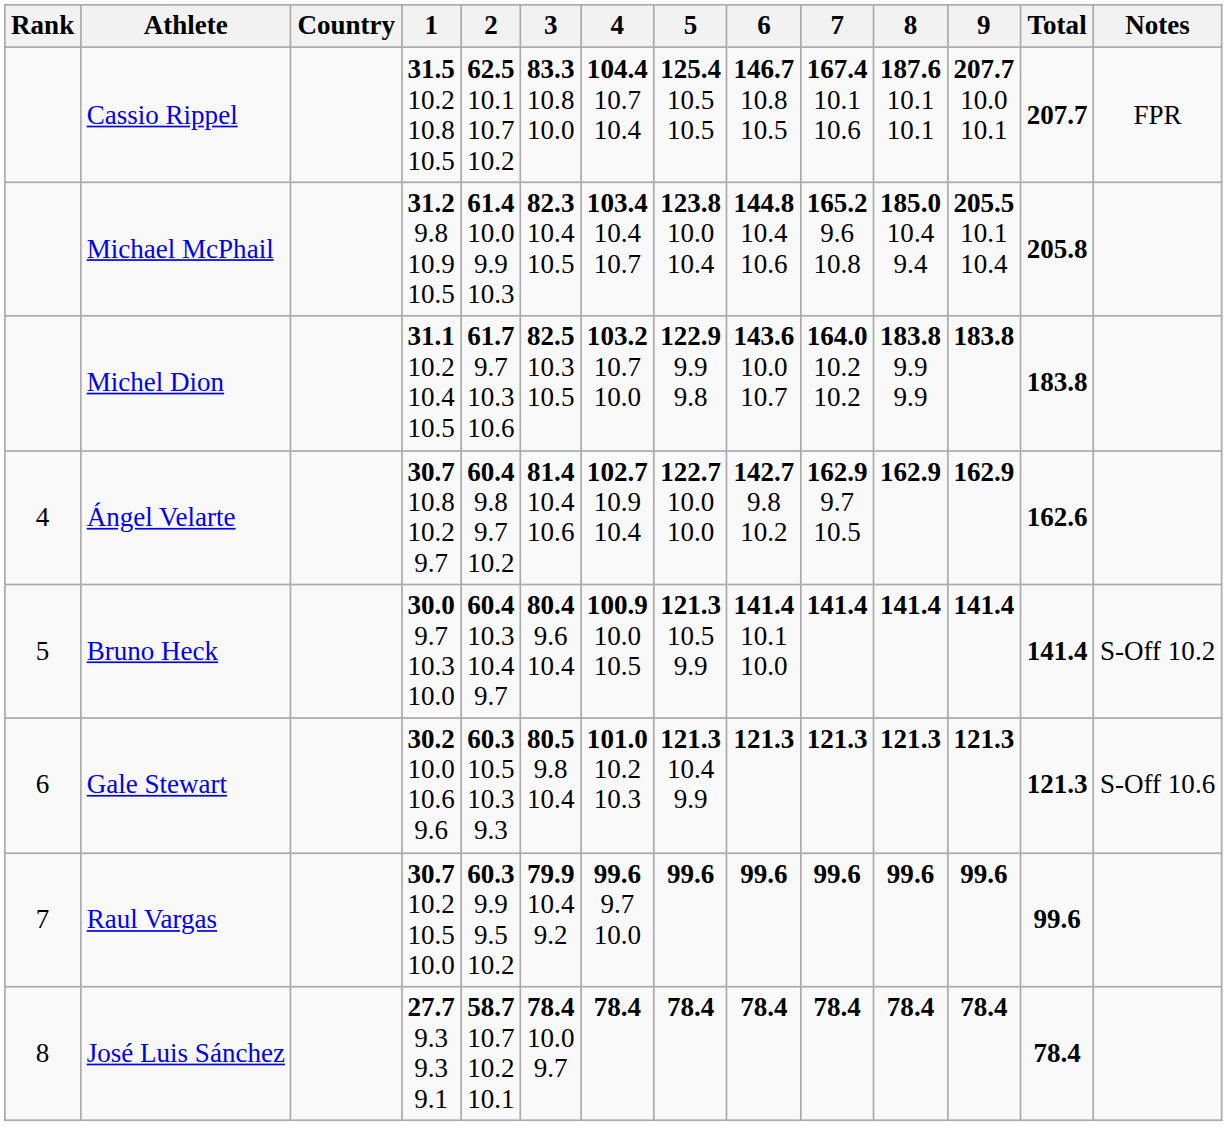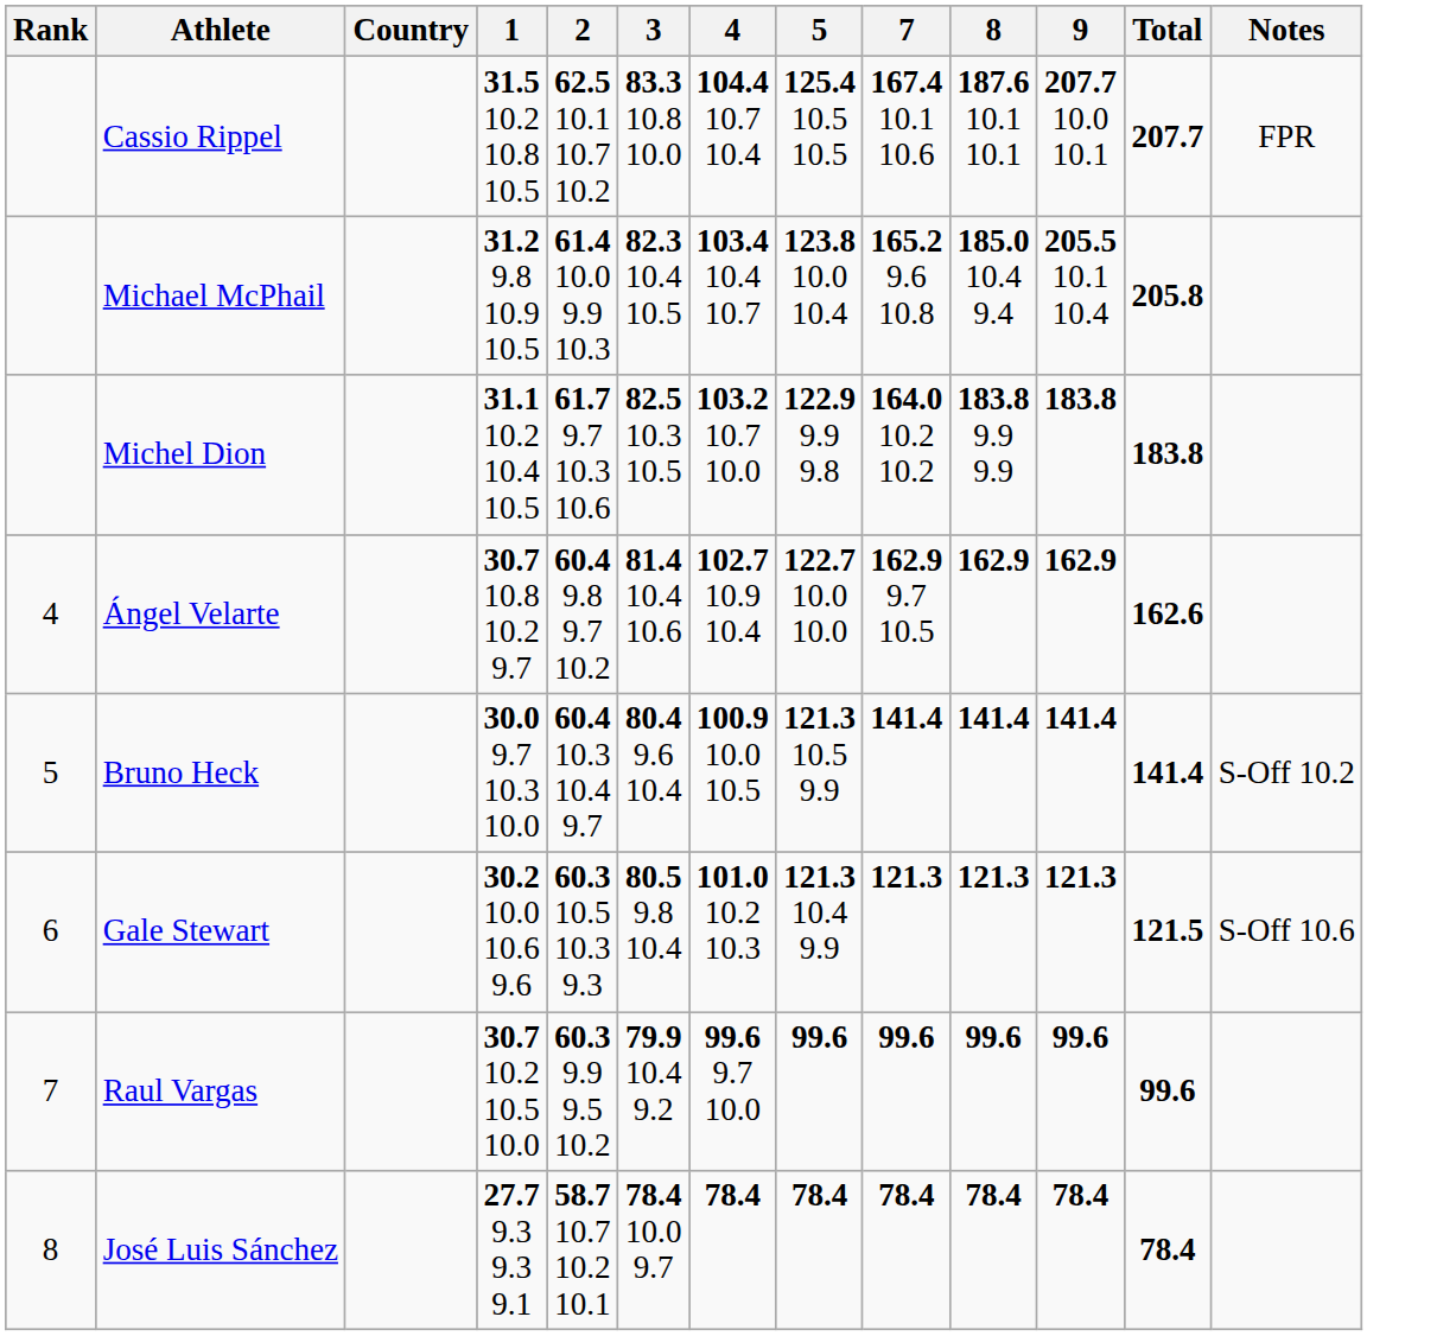- column: 6 | 146.7 10.8 10.5 | 144.8 10.4 10.6 | 143.6 10.0 10.7 | 142.7 9.8 10.2 | 141.4 10.1 10.0 | 121.3 | 99.6 | 78.4
Gale Stewart | Total: 121.3 -> 121.5
